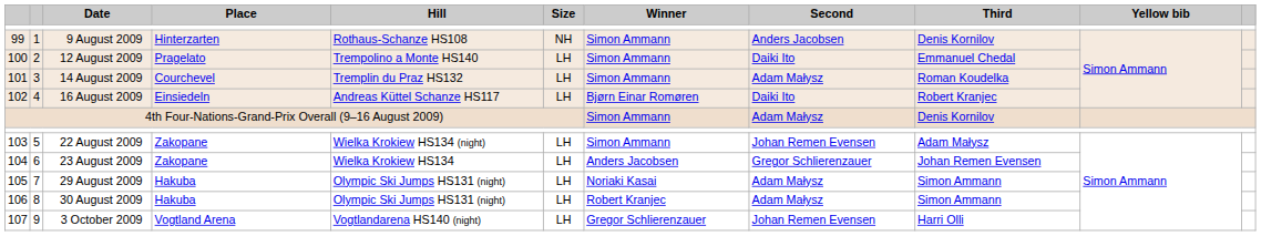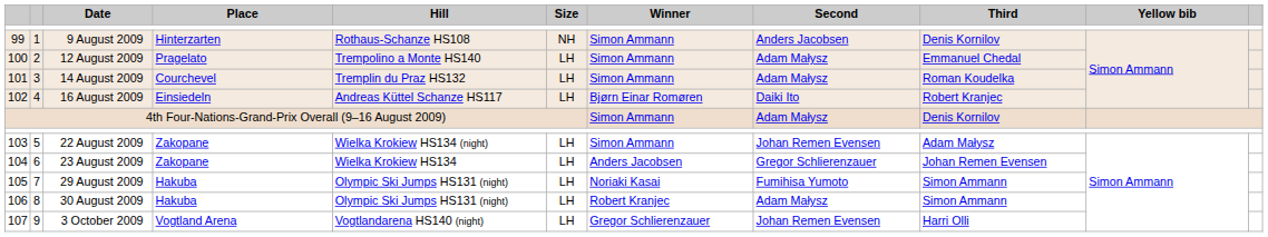12 August 2009 | Second: Daiki Ito -> Adam Małysz
29 August 2009 | Second: Adam Małysz -> Fumihisa Yumoto
